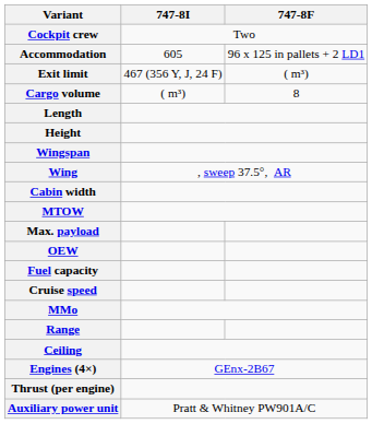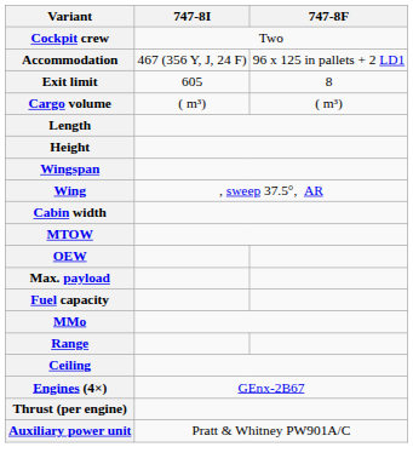Accommodation | 747-8I: 605 -> 467 (356 Y, J, 24 F)
Exit limit | 747-8I: 467 (356 Y, J, 24 F) -> 605
Exit limit | 747-8F: ( m³) -> 8
Cargo volume | 747-8F: 8 -> ( m³)
rows swapped: OEW <-> Max. payload
- row: Cruise speed
